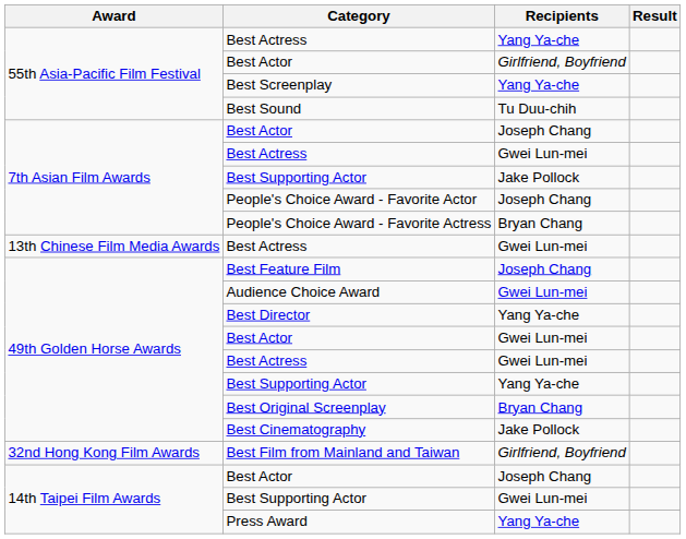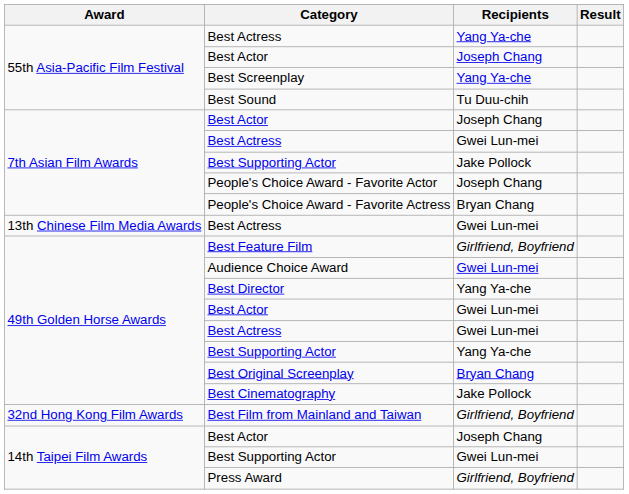55th Asia-Pacific Film Festival / Best Actor | Recipients: Girlfriend, Boyfriend -> Joseph Chang
Best Feature Film | Recipients: Joseph Chang -> Girlfriend, Boyfriend
Press Award | Recipients: Yang Ya-che -> Girlfriend, Boyfriend
